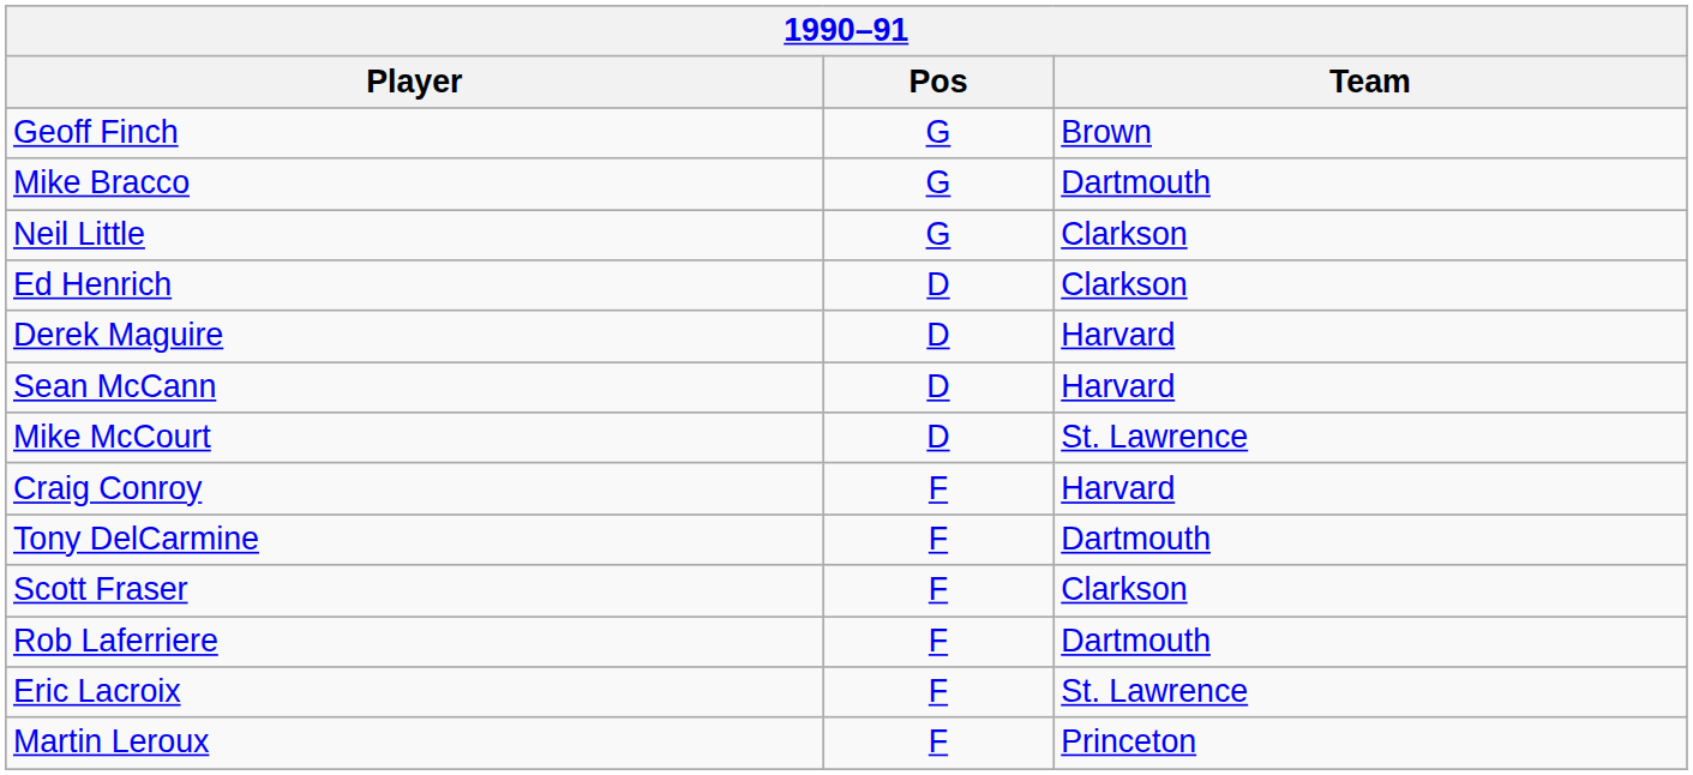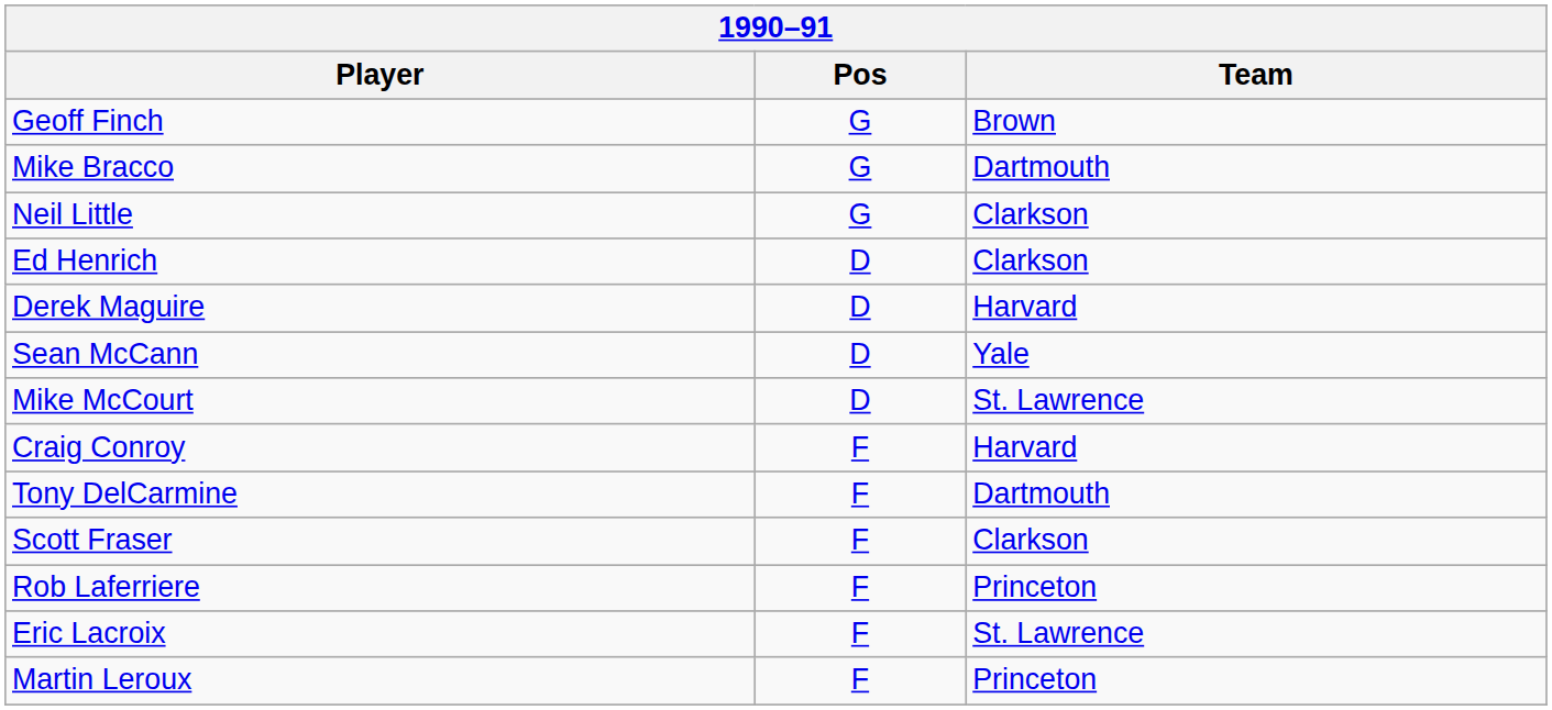Sean McCann | Team: Harvard -> Yale
Rob Laferriere | Team: Dartmouth -> Princeton
